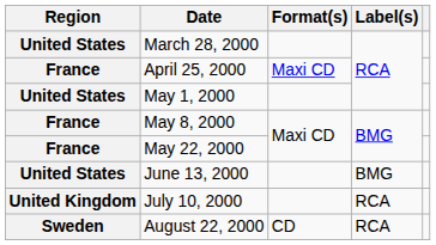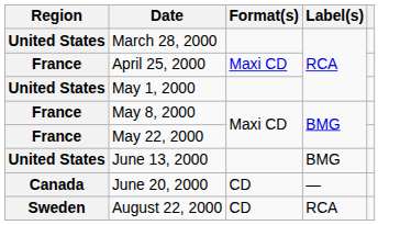+ row: Canada | June 20, 2000 | CD | —
- row: United Kingdom | July 10, 2000 | RCA
